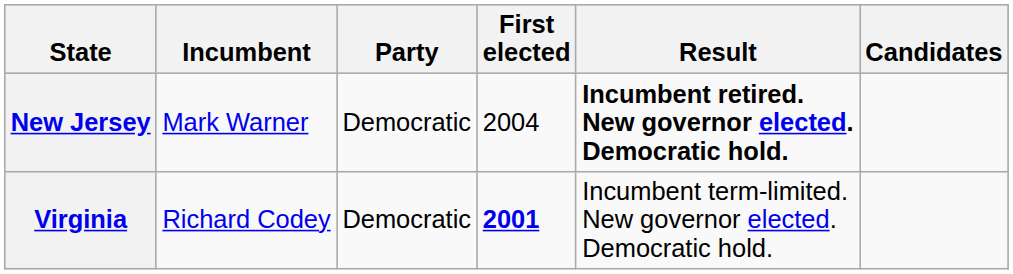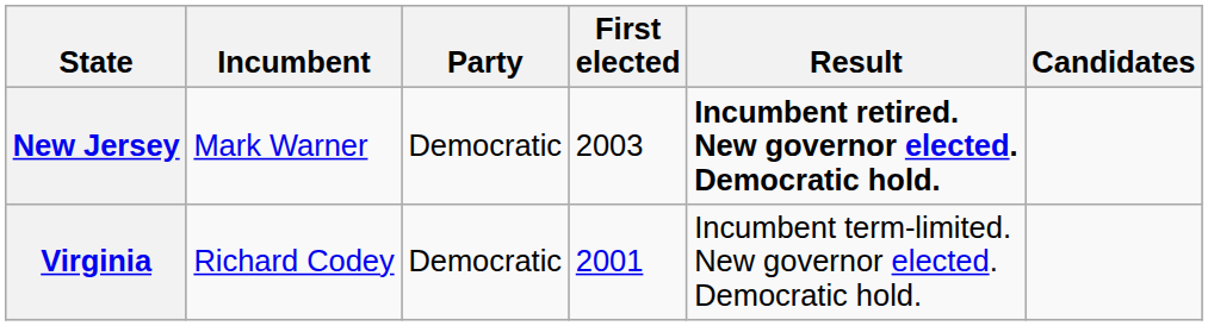New Jersey | First elected: 2004 -> 2003
Virginia | First elected: bold -> normal
